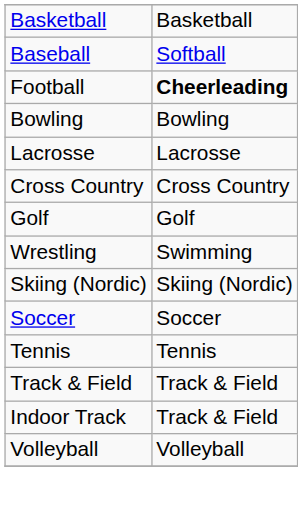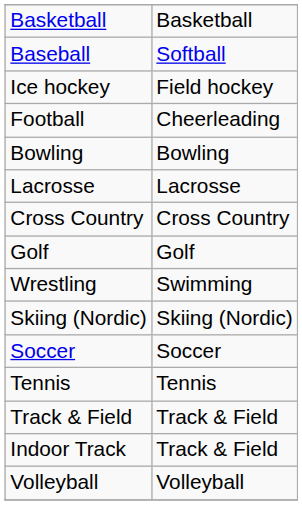+ row: Ice hockey | Field hockey
Football | column 2: bold -> normal
